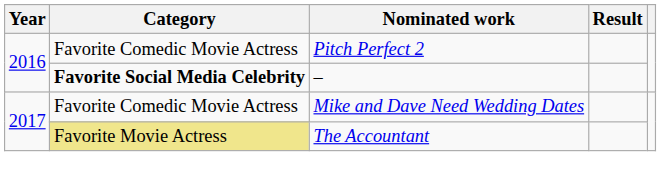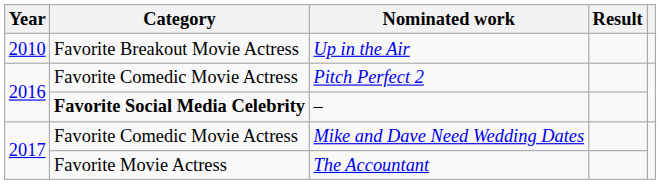+ row: 2010 | Favorite Breakout Movie Actress | Up in the Air
The Accountant | Category: khaki background -> no background
